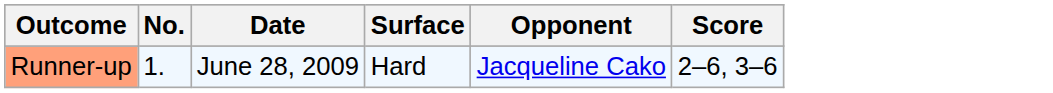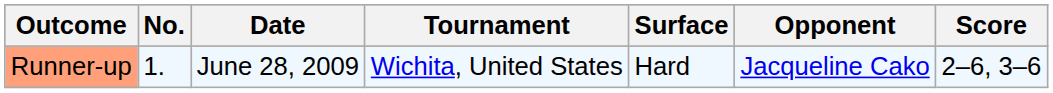+ column: Tournament | Wichita, United States
